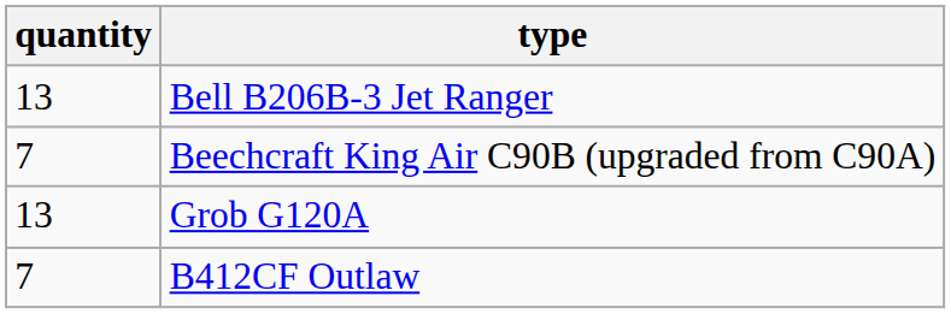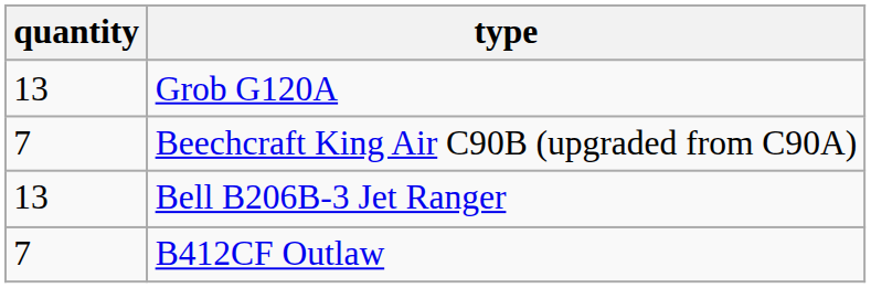rows swapped: Grob G120A <-> Bell B206B-3 Jet Ranger
